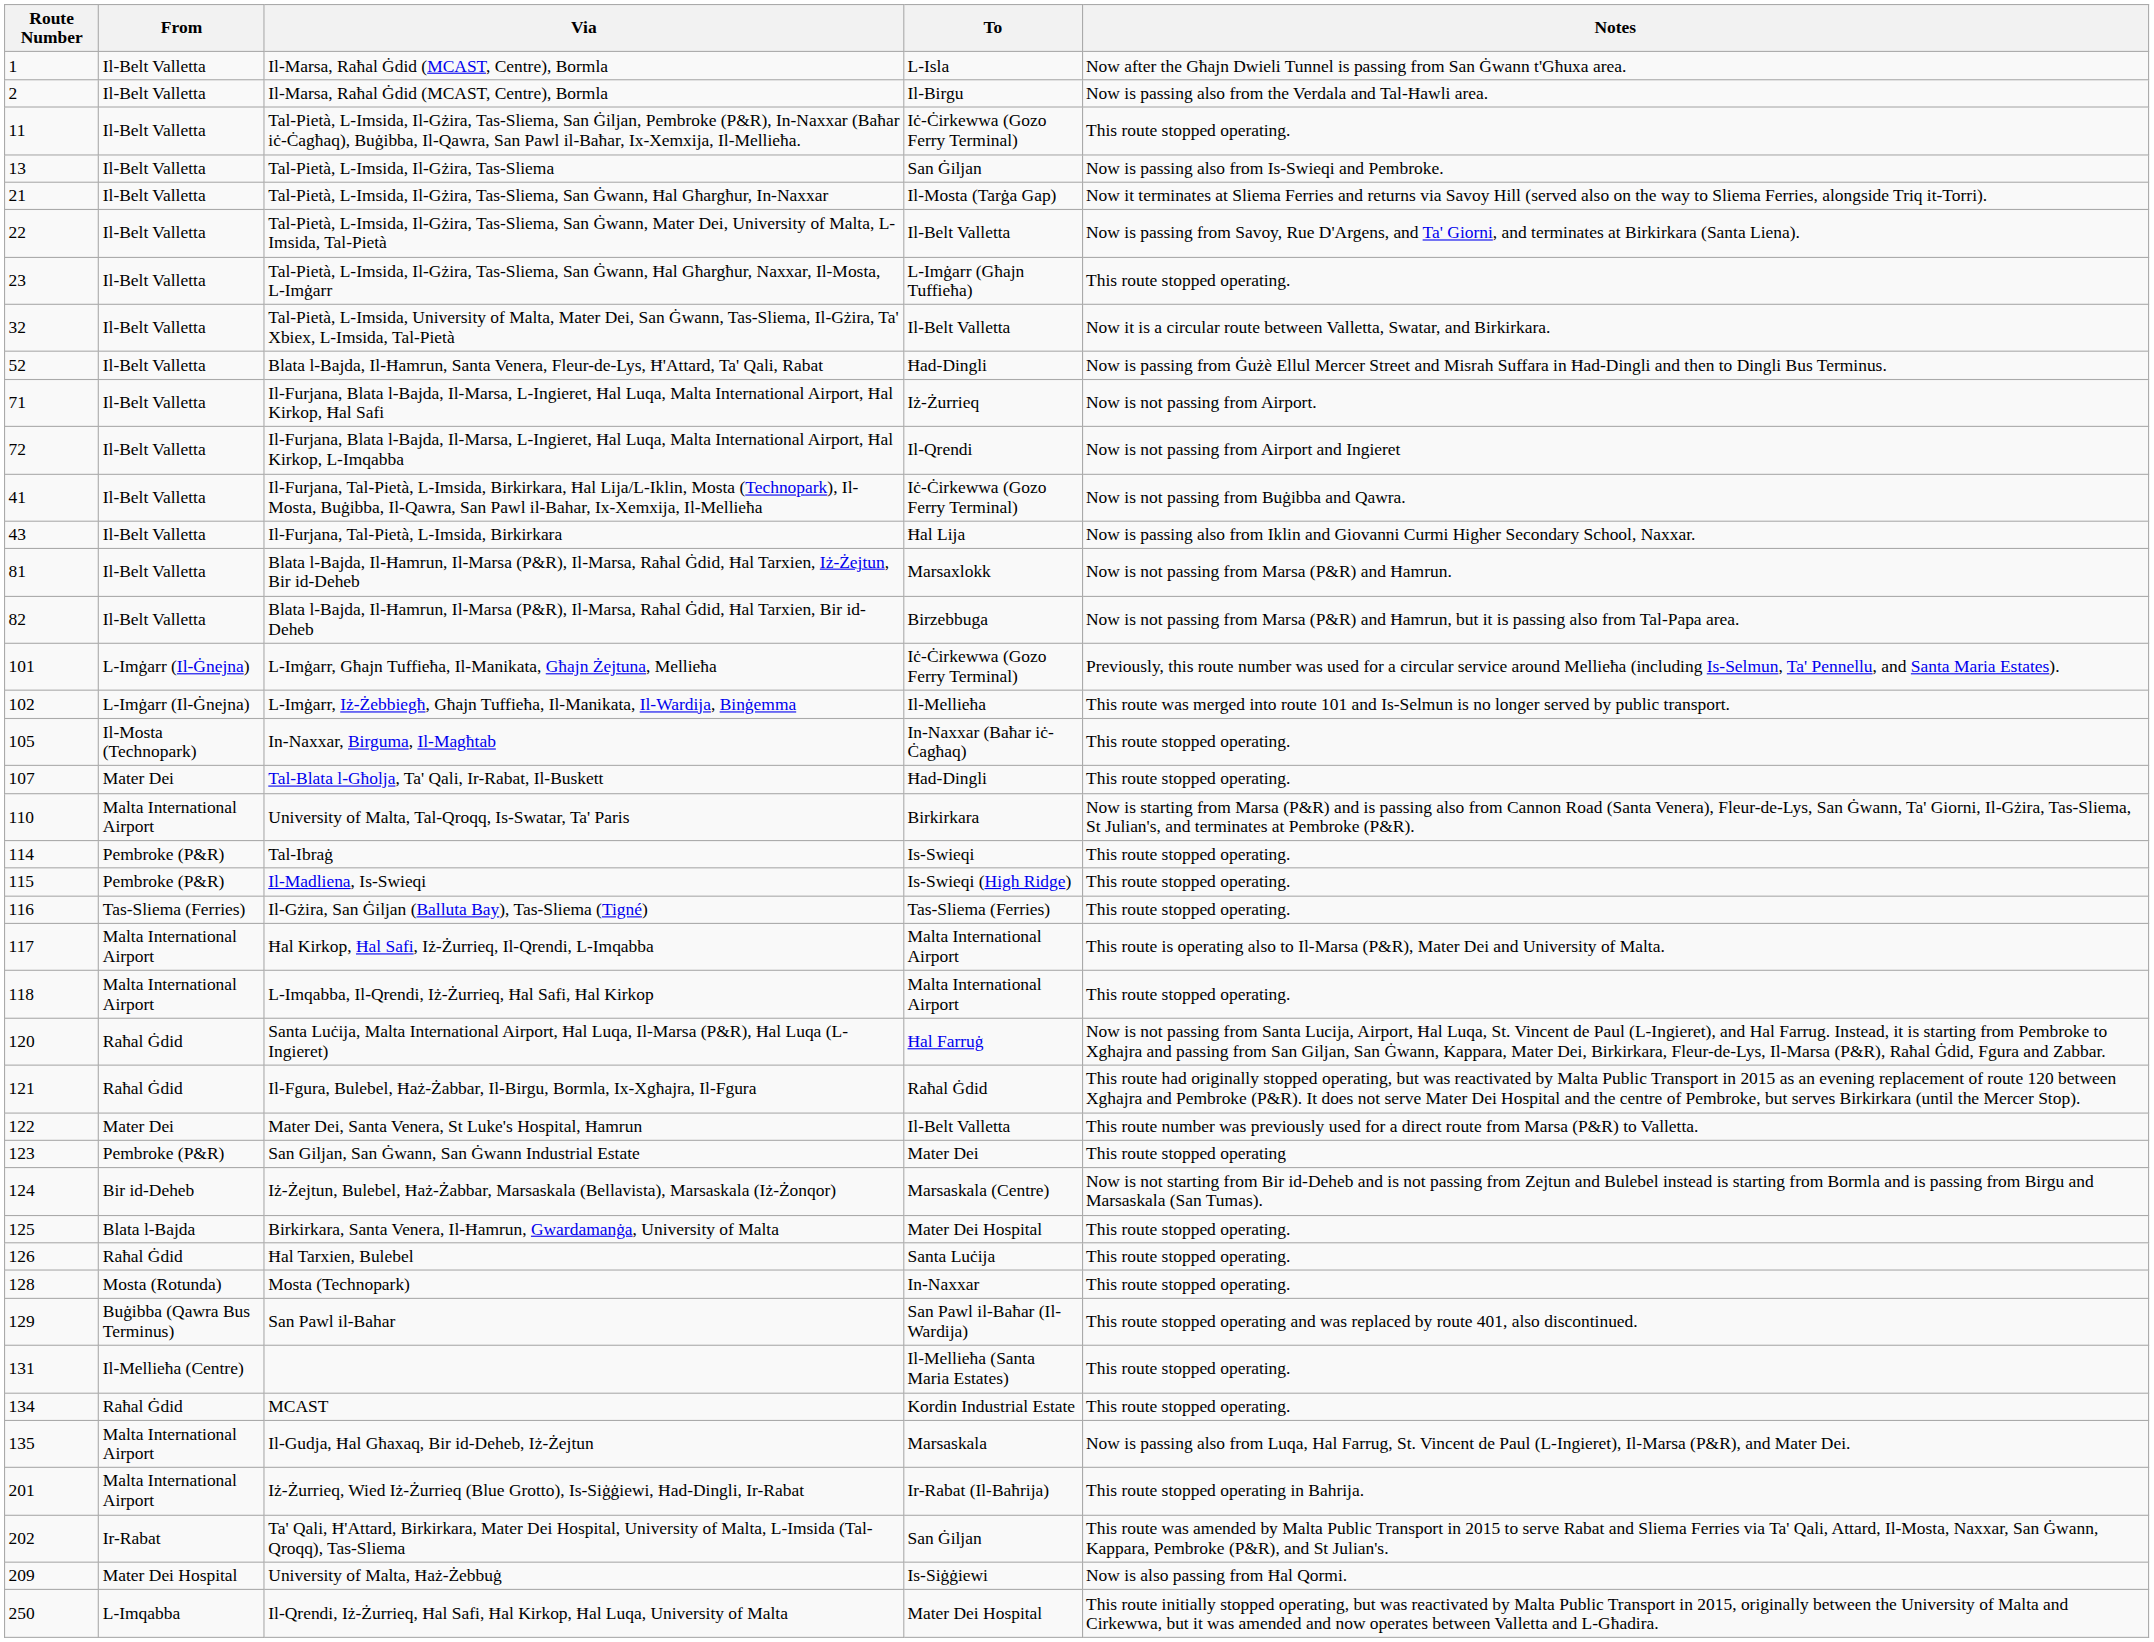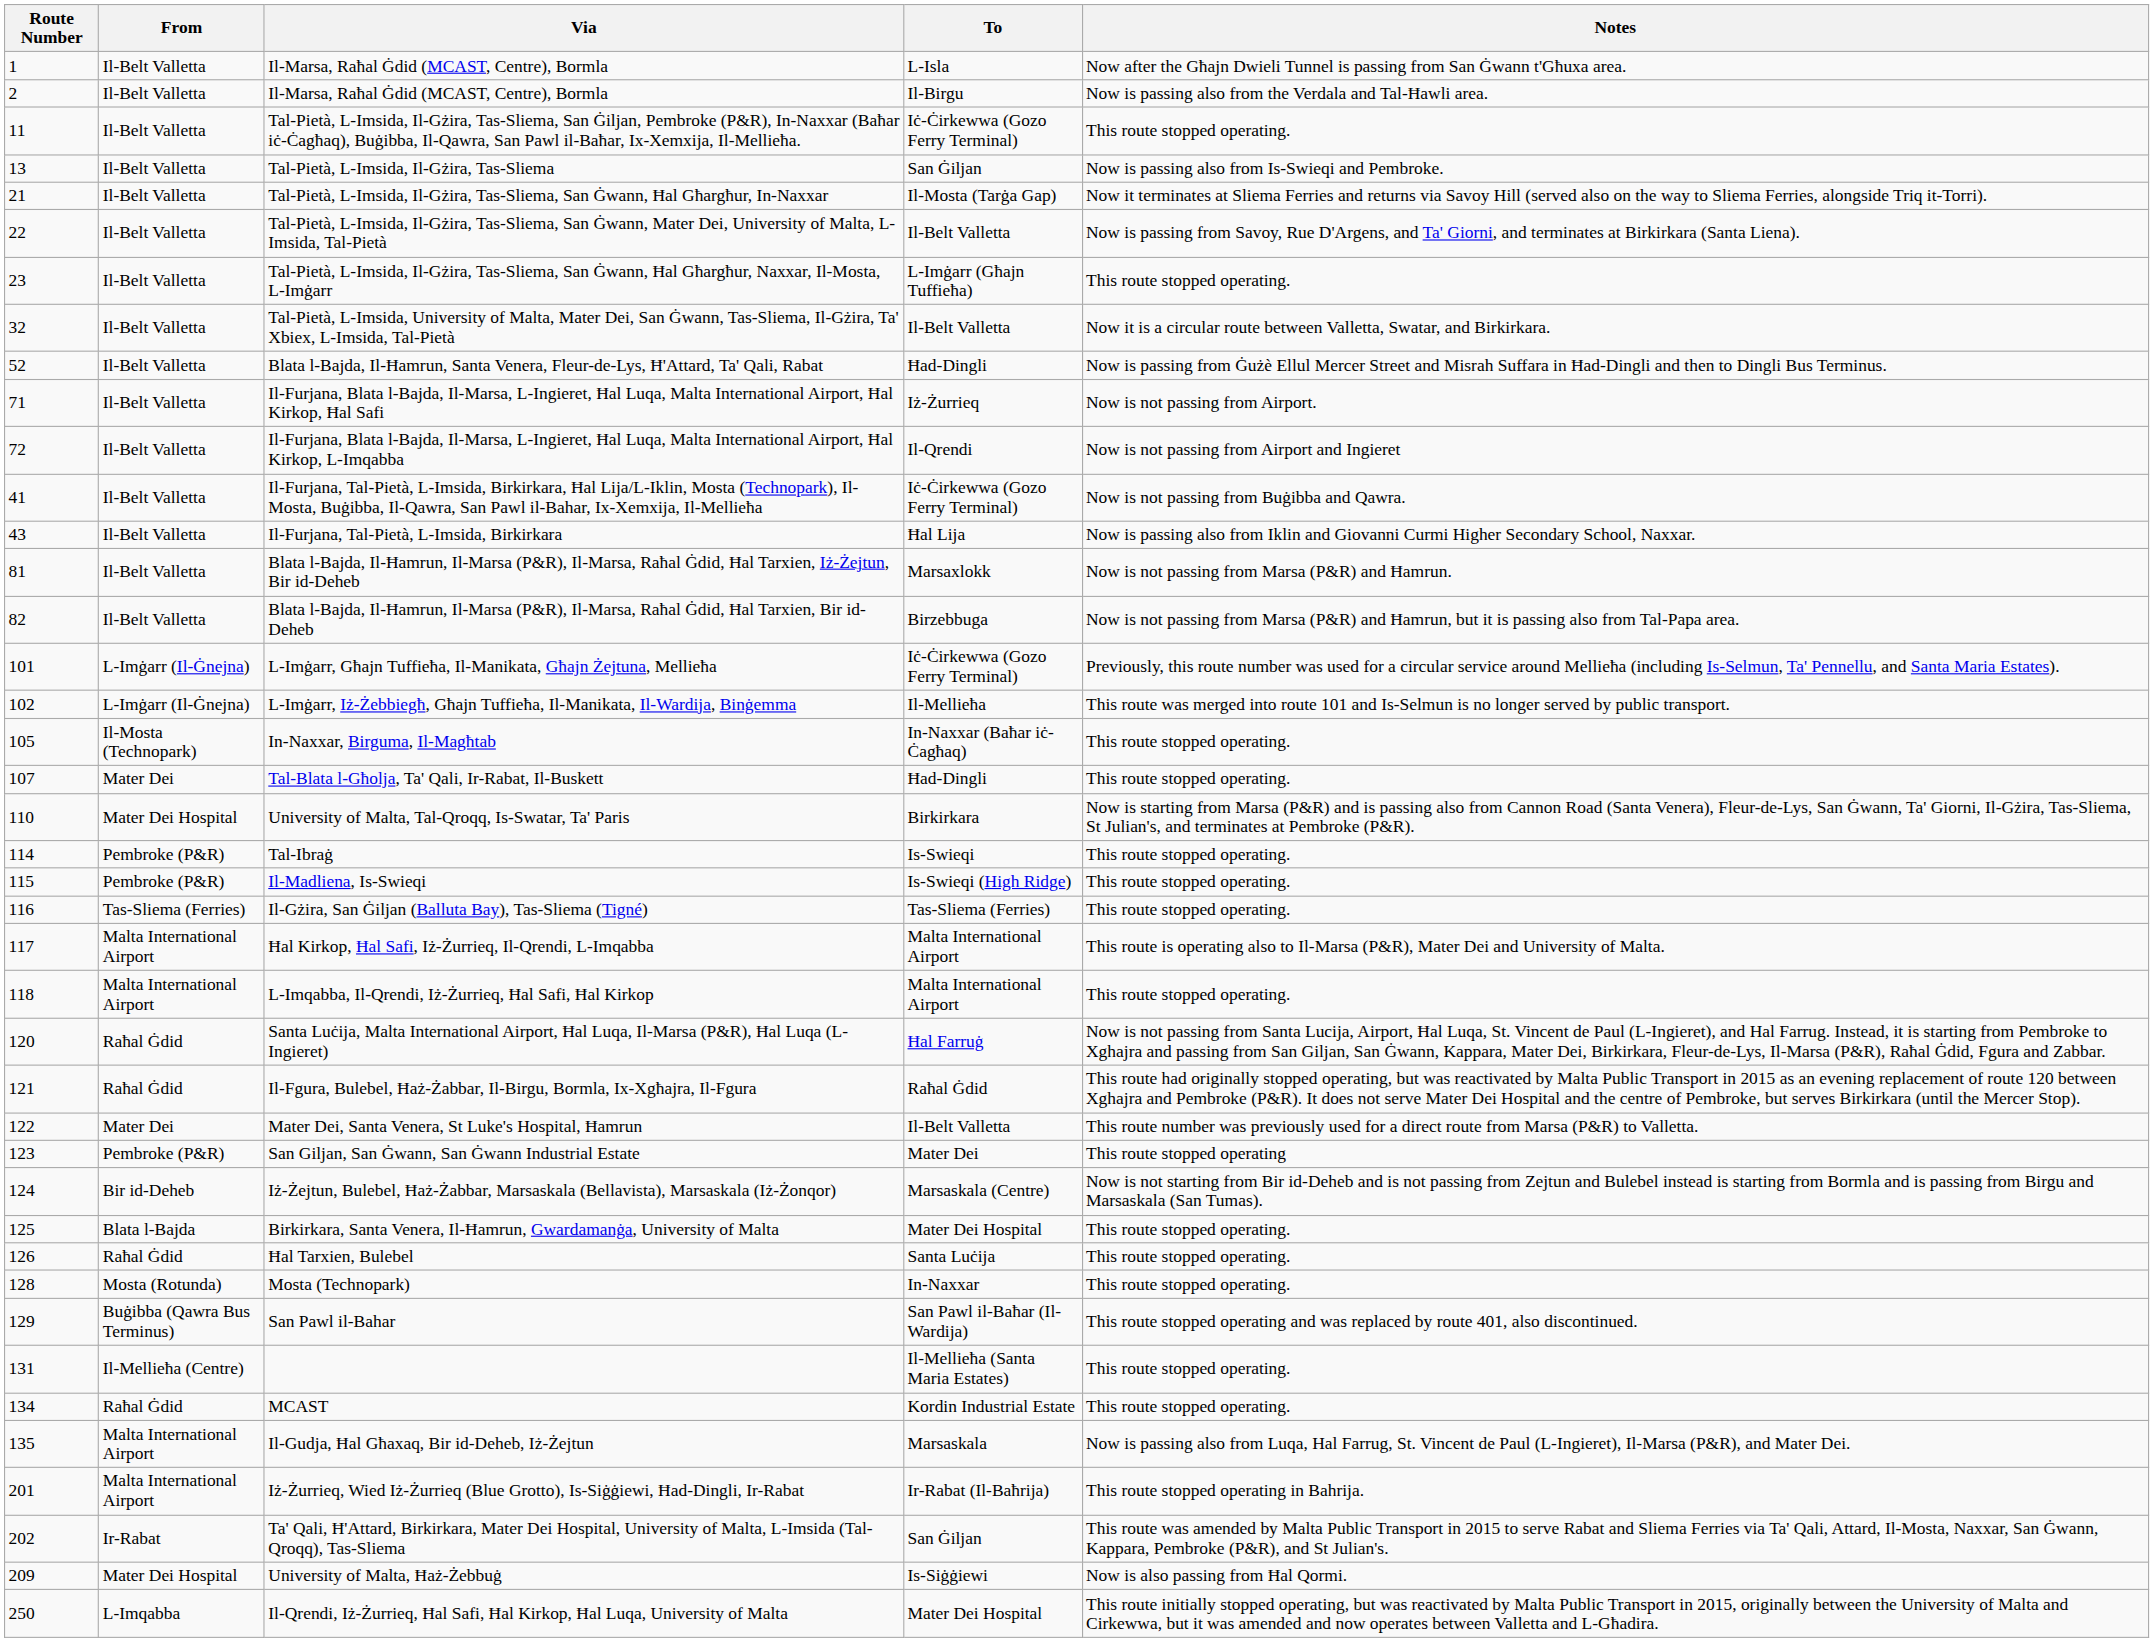University of Malta, Tal-Qroqq, Is-Swatar, Ta' Paris | From: Malta International Airport -> Mater Dei Hospital
